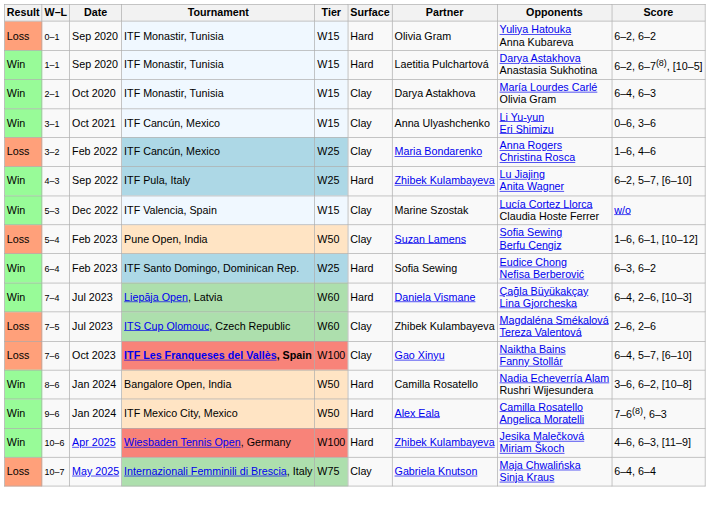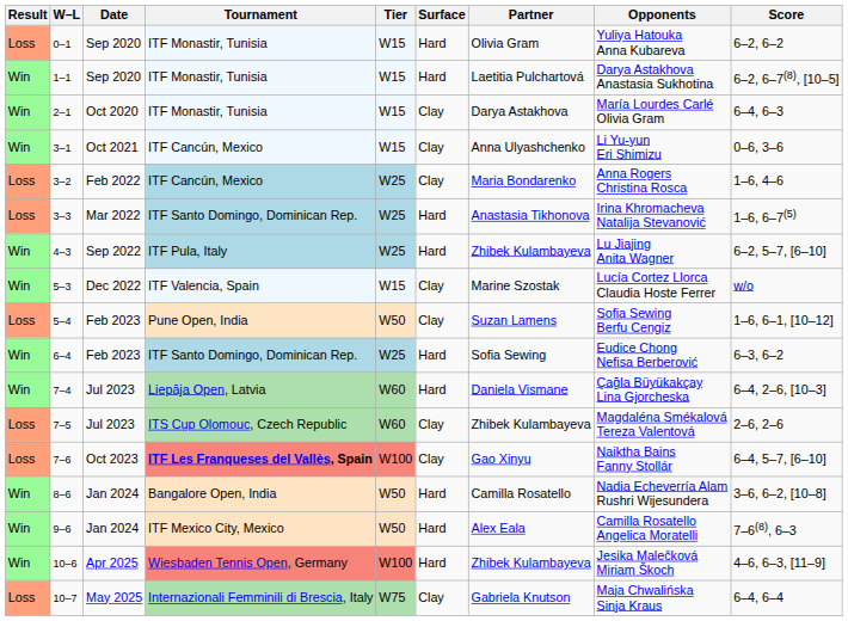+ row: Loss | 3–3 | Mar 2022 | ITF Santo Domingo, Dominican Rep. | W25 | Hard | Anastasia Tikhonova | Irina Khromacheva Natalija Stevanović | 1–6, 6–7(5)
